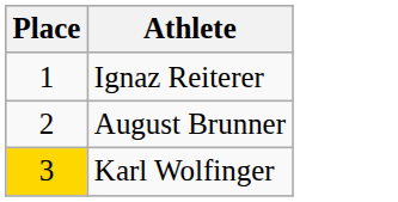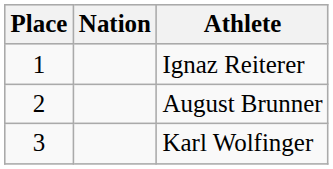+ column: Nation
Karl Wolfinger | Place: gold background -> no background
